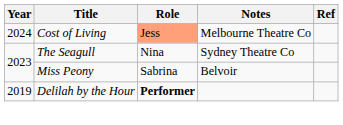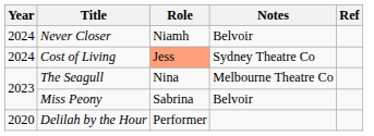+ row: 2024 | Never Closer | Niamh | Belvoir
Cost of Living | Notes: Melbourne Theatre Co -> Sydney Theatre Co
The Seagull | Notes: Sydney Theatre Co -> Melbourne Theatre Co
Delilah by the Hour | Year: 2019 -> 2020
Delilah by the Hour | Role: bold -> normal
